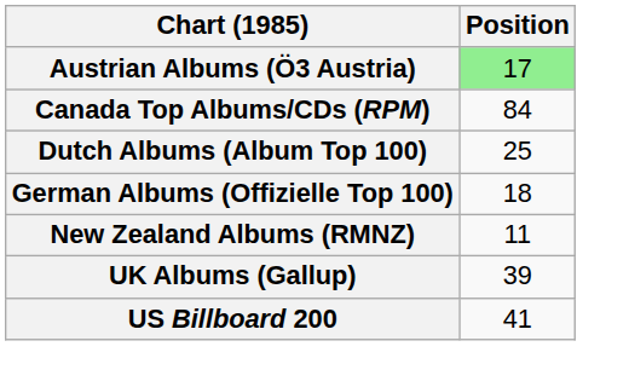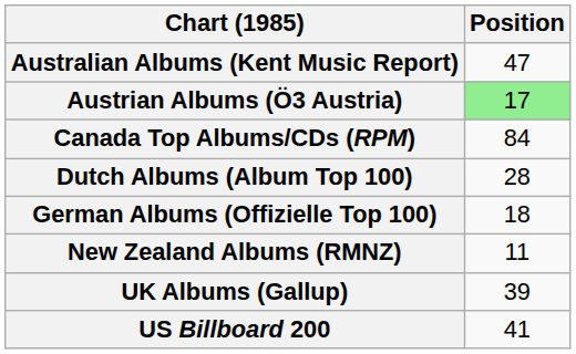+ row: Australian Albums (Kent Music Report) | 47
Dutch Albums (Album Top 100) | Position: 25 -> 28
